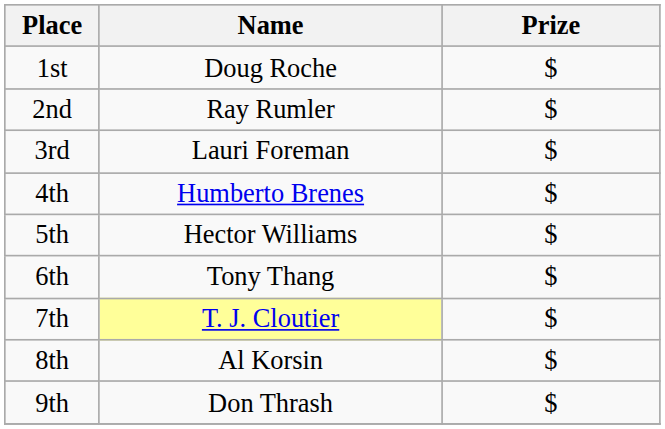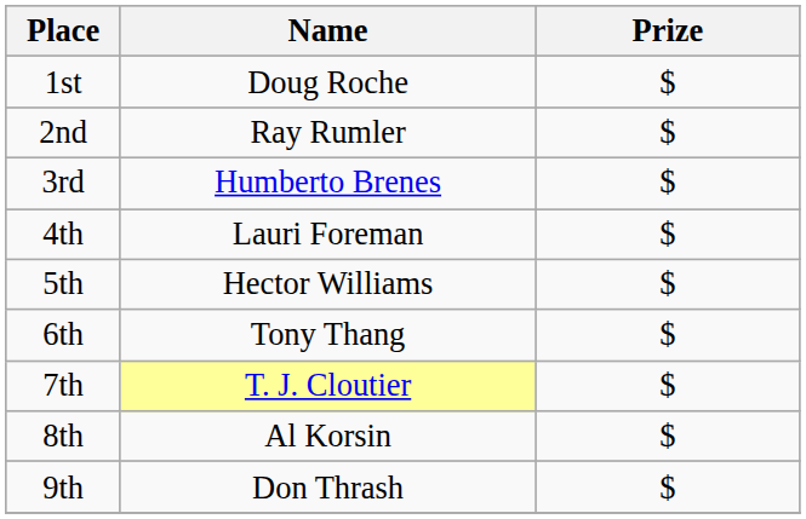3rd | Name: Lauri Foreman -> Humberto Brenes
4th | Name: Humberto Brenes -> Lauri Foreman
